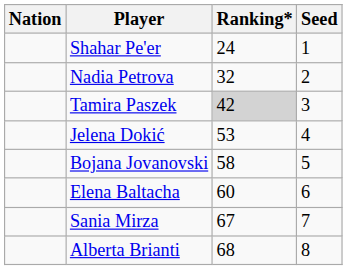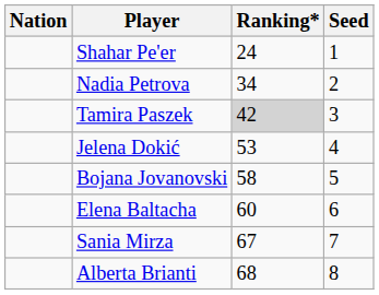Nadia Petrova | Ranking*: 32 -> 34
